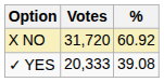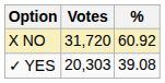✓ YES | Votes: 20,333 -> 20,303
